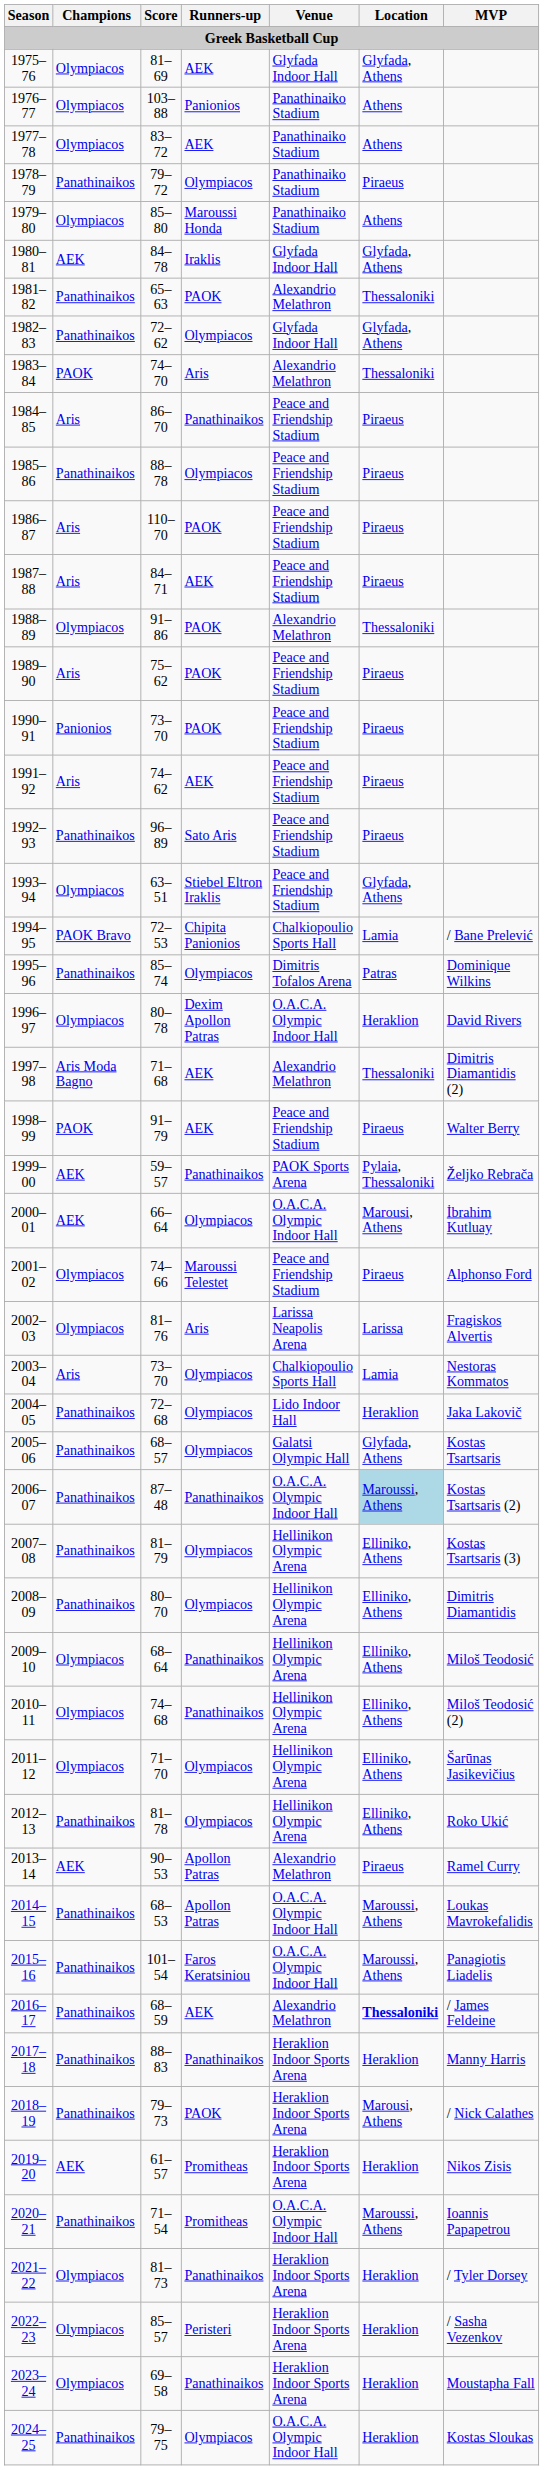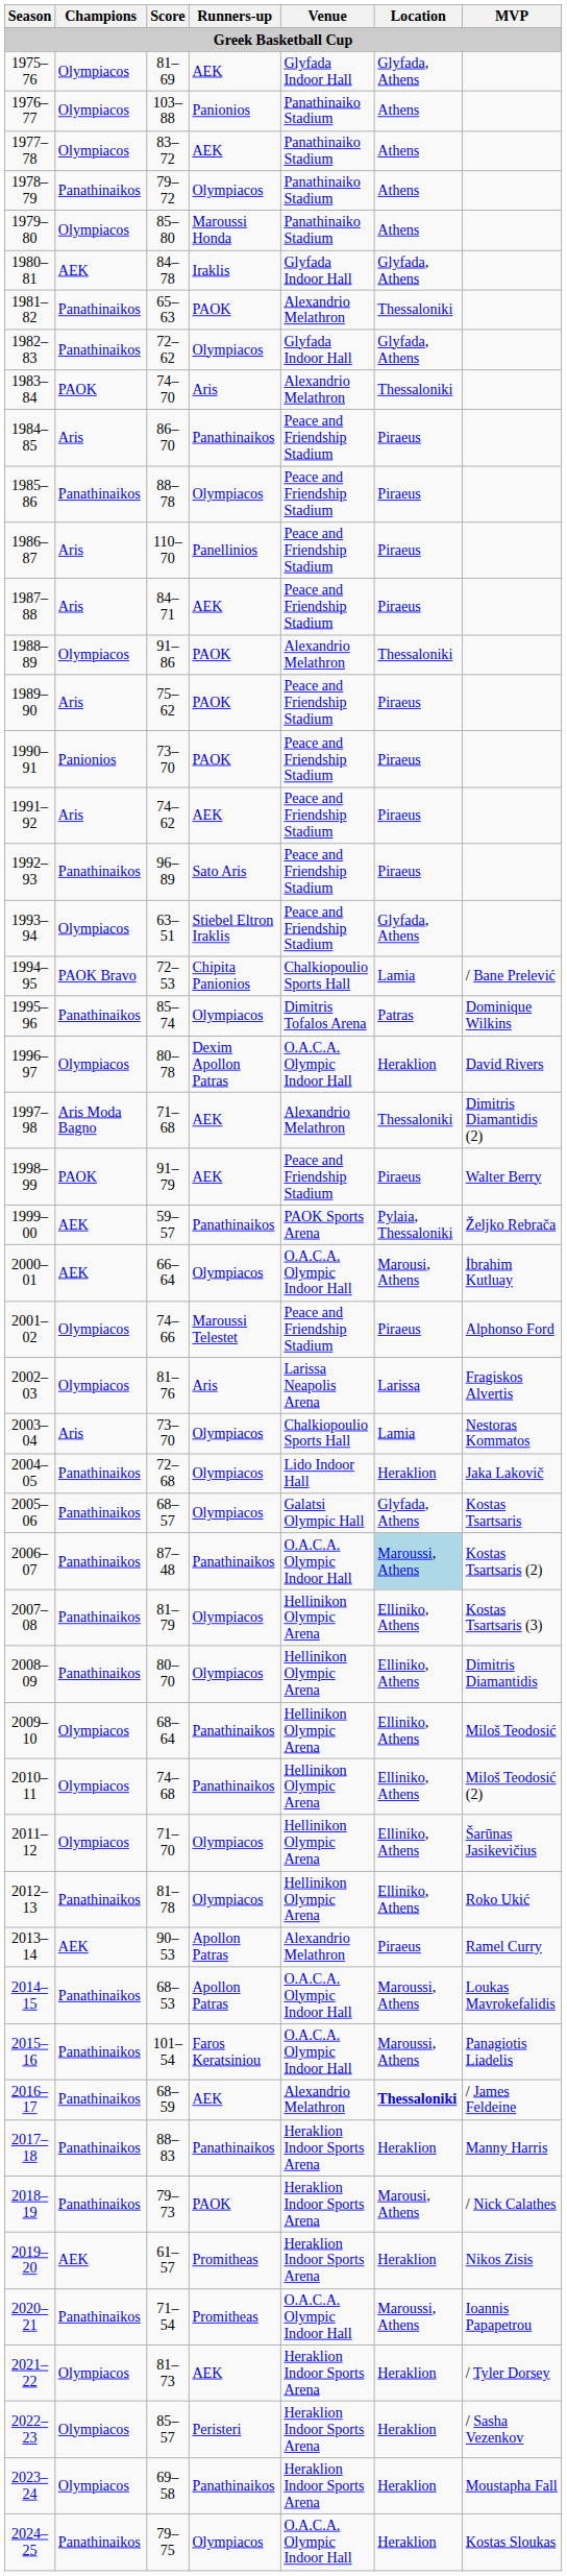1978–79 | Location: Piraeus -> Athens
1986–87 | Runners-up: PAOK -> Panellinios
2021–22 | Runners-up: Panathinaikos -> AEK
